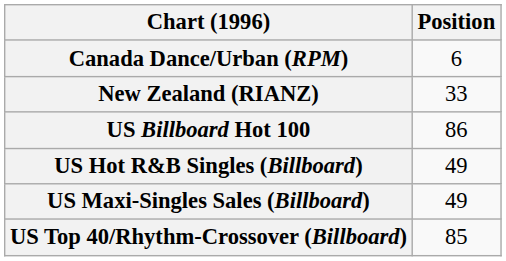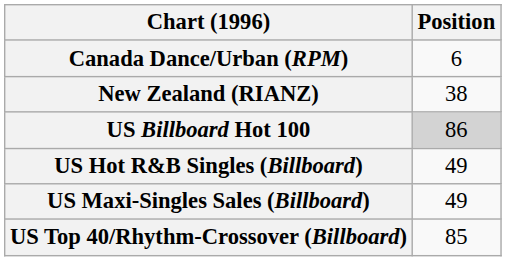New Zealand (RIANZ) | Position: 33 -> 38
US Billboard Hot 100 | Position: no background -> lightgrey background
